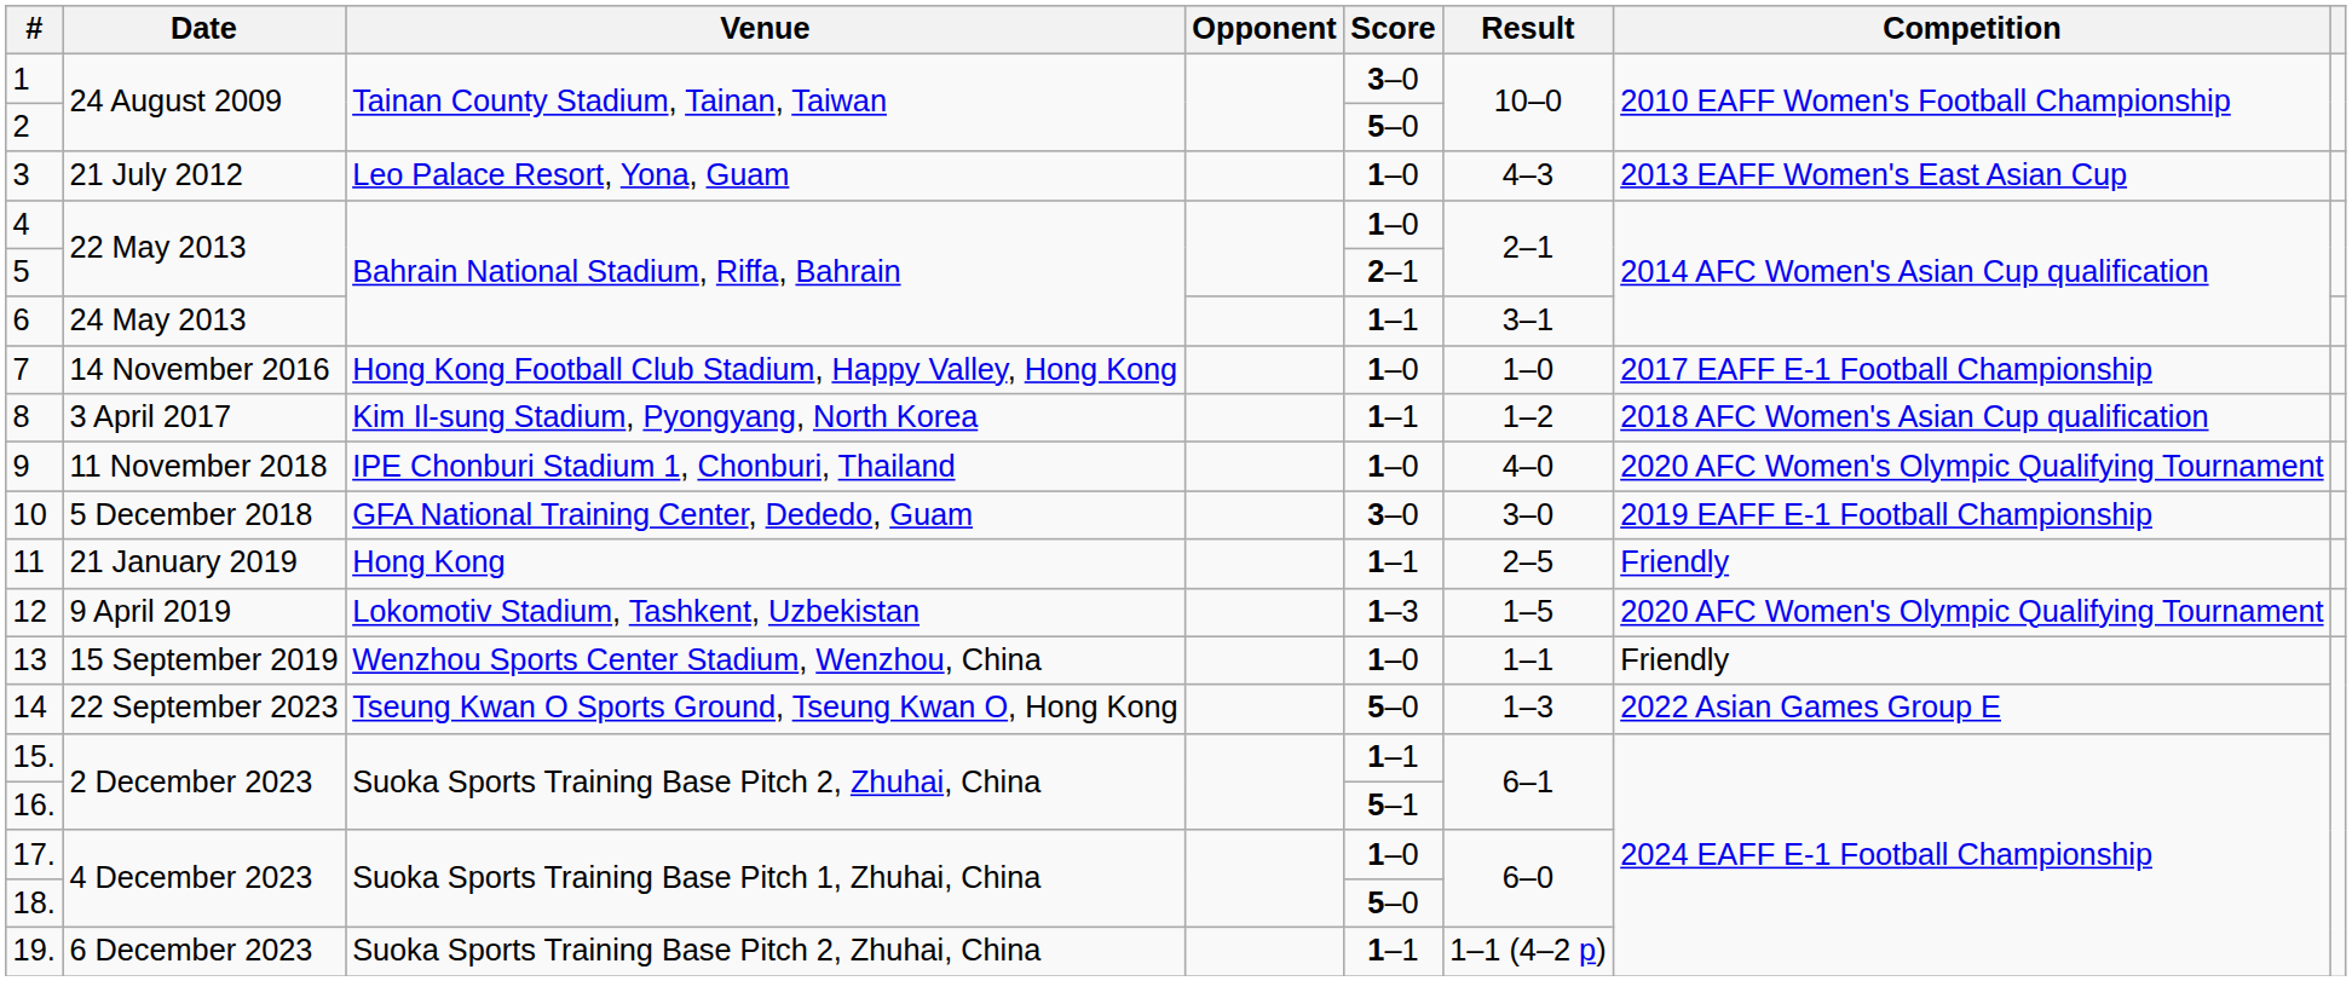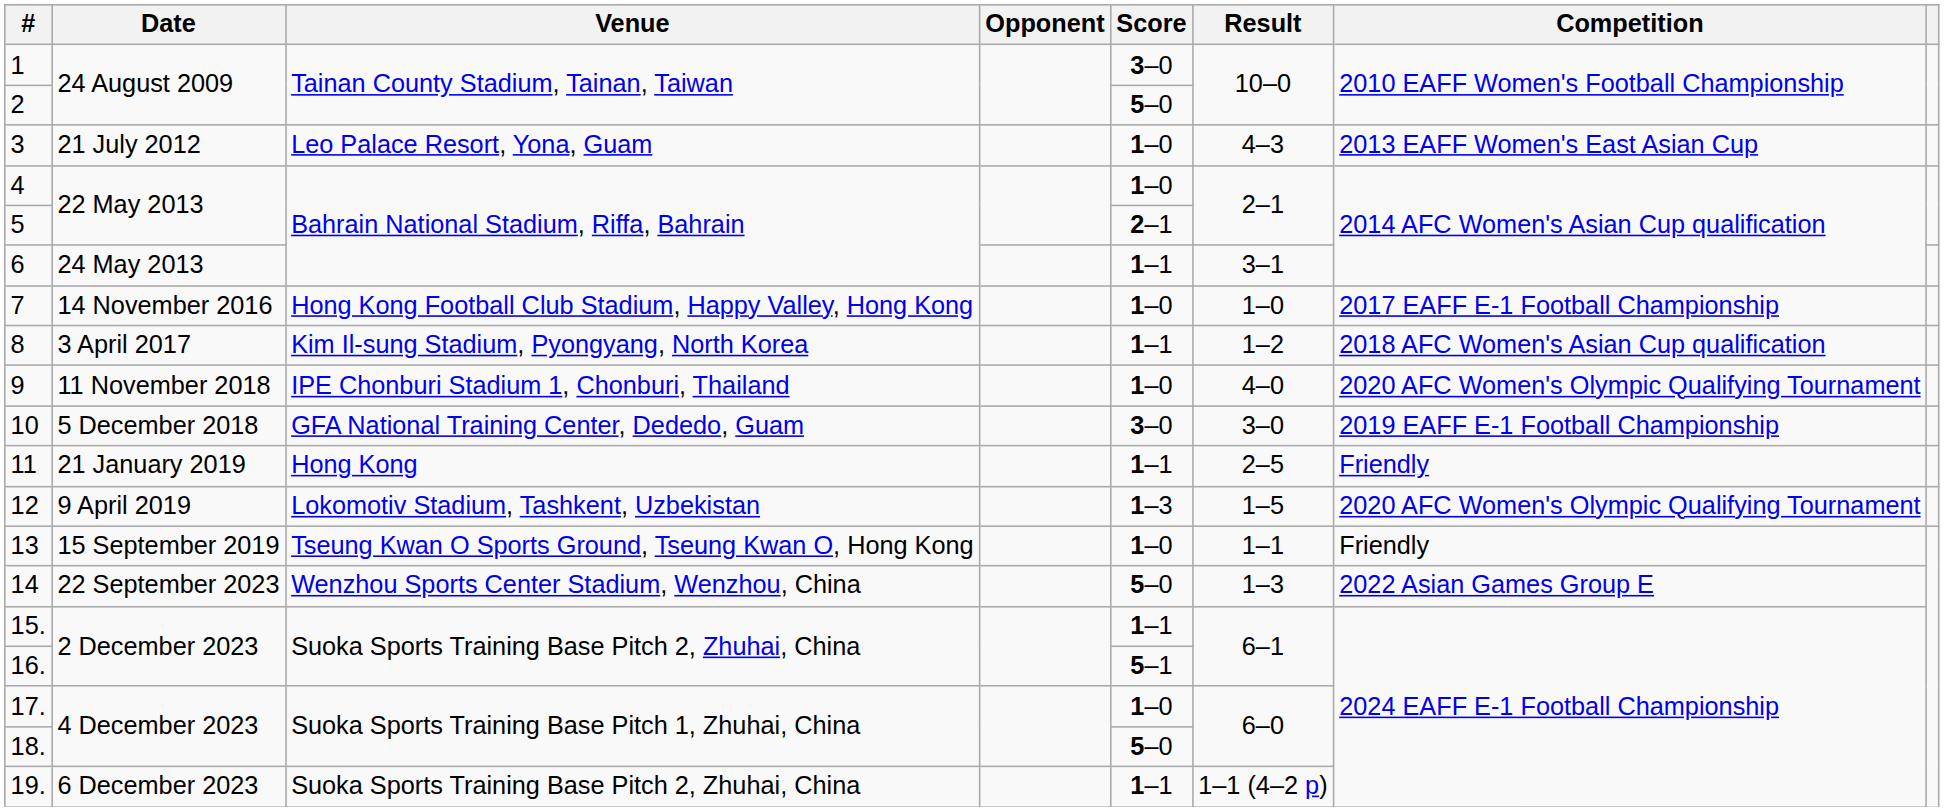13 | Venue: Wenzhou Sports Center Stadium, Wenzhou, China -> Tseung Kwan O Sports Ground, Tseung Kwan O, Hong Kong
14 | Venue: Tseung Kwan O Sports Ground, Tseung Kwan O, Hong Kong -> Wenzhou Sports Center Stadium, Wenzhou, China
